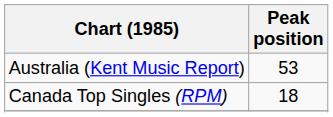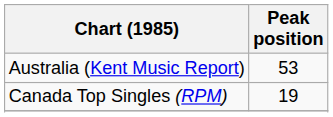Canada Top Singles (RPM) | Peak position: 18 -> 19
